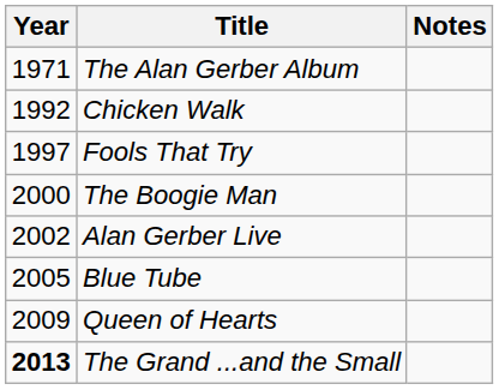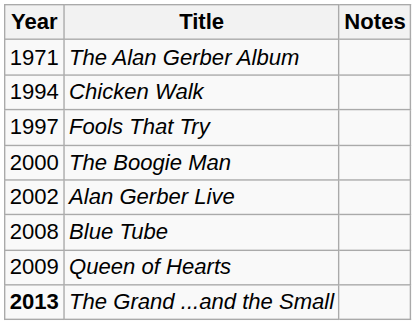Chicken Walk | Year: 1992 -> 1994
Blue Tube | Year: 2005 -> 2008
